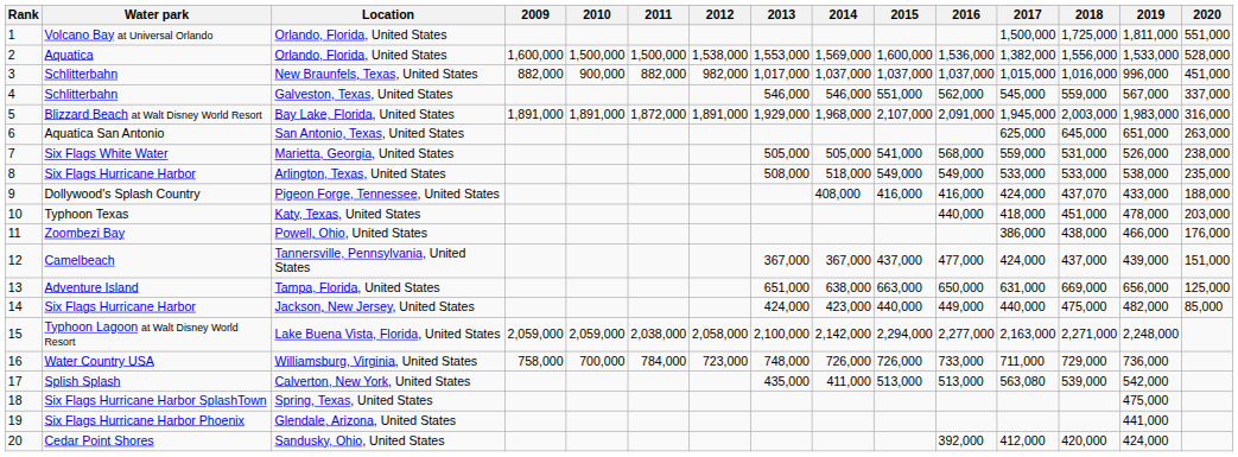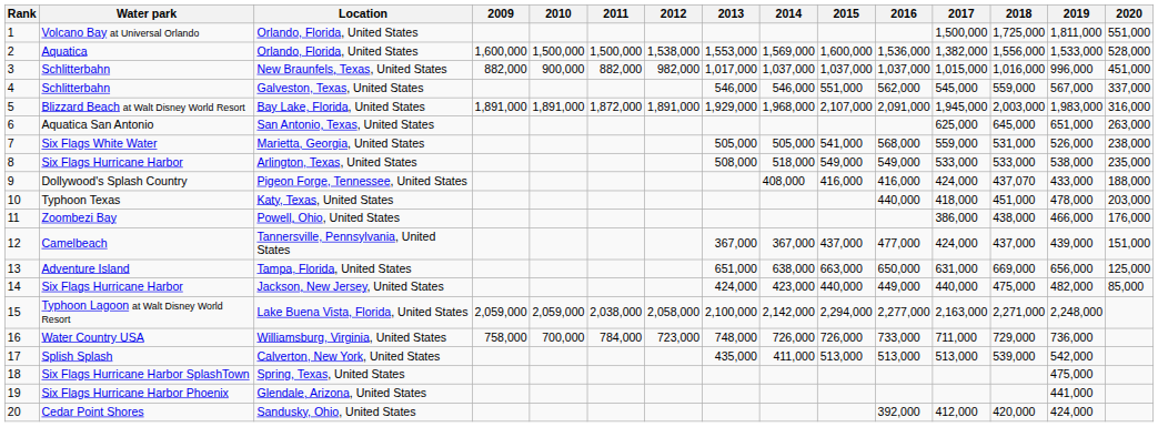Calverton, New York, United States | 2017: 563,080 -> 513,000
